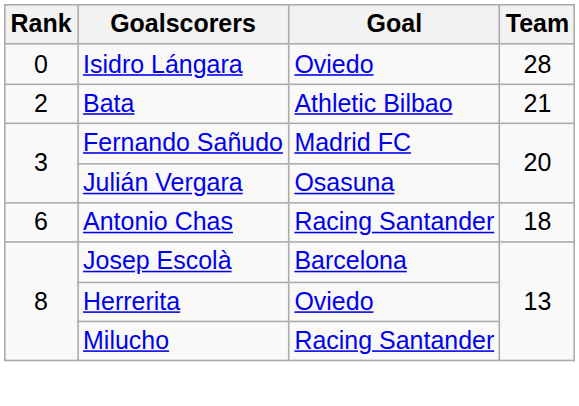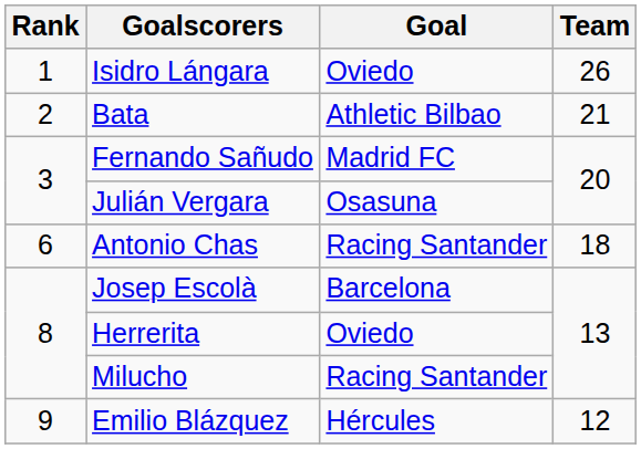Isidro Lángara | Rank: 0 -> 1
Isidro Lángara | Team: 28 -> 26
+ row: 9 | Emilio Blázquez | Hércules | 12
